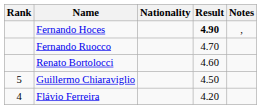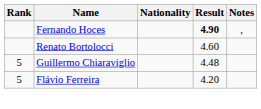- row: Fernando Ruocco | 4.70
Guillermo Chiaraviglio | Result: 4.50 -> 4.48
Flávio Ferreira | Rank: 4 -> 5
